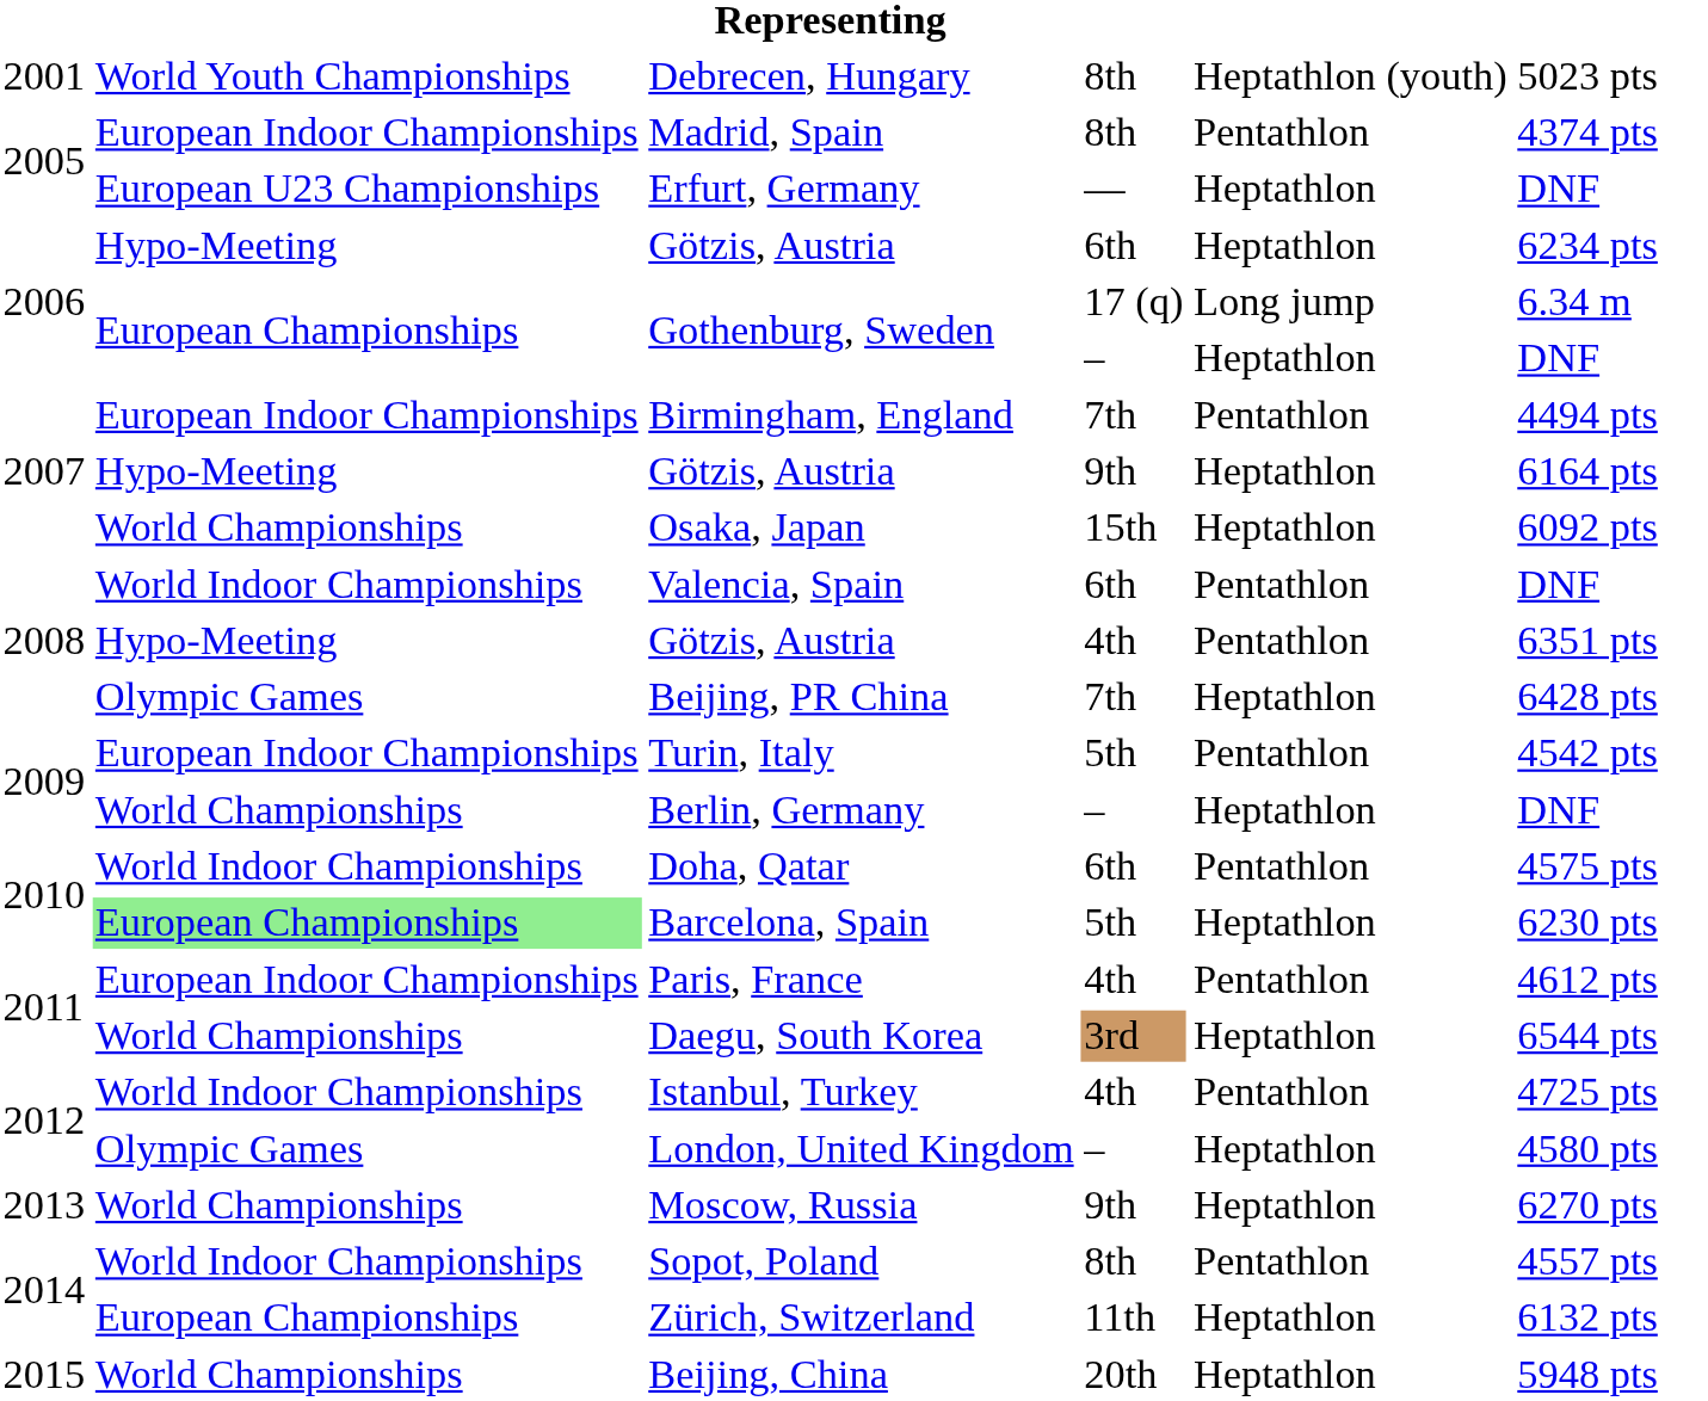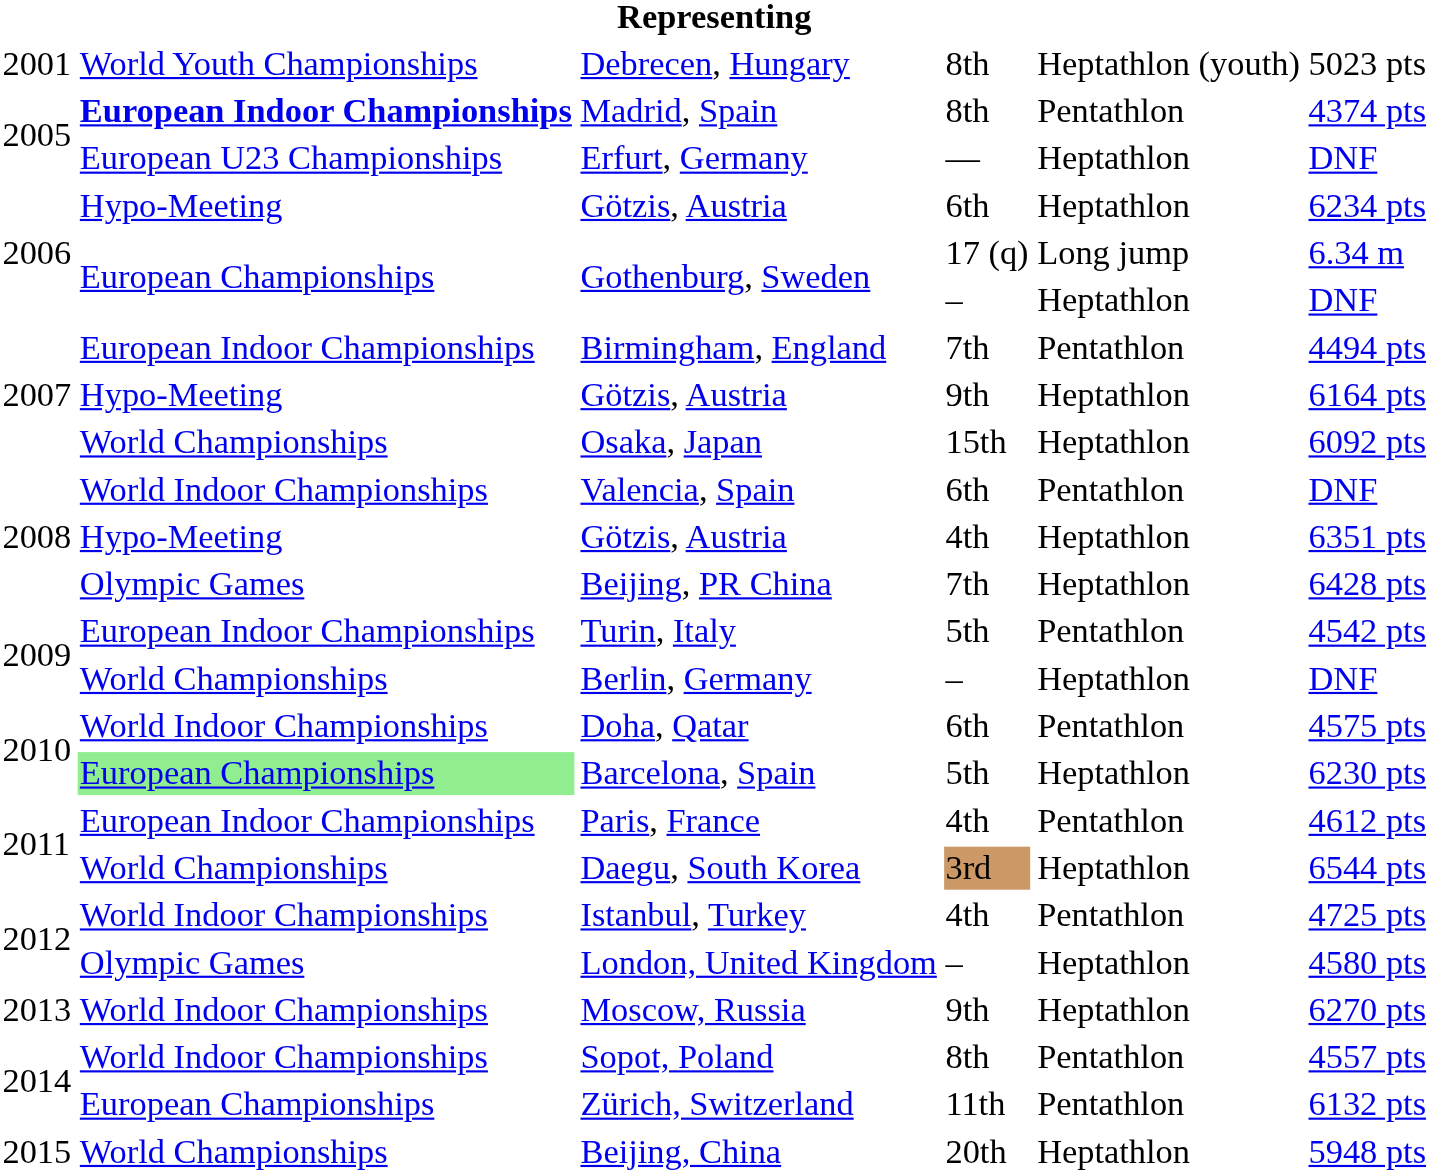Madrid, Spain | column 2: normal -> bold
Götzis, Austria / 4th | column 5: Pentathlon -> Heptathlon
Moscow, Russia | column 2: World Championships -> World Indoor Championships
Zürich, Switzerland | column 5: Heptathlon -> Pentathlon
